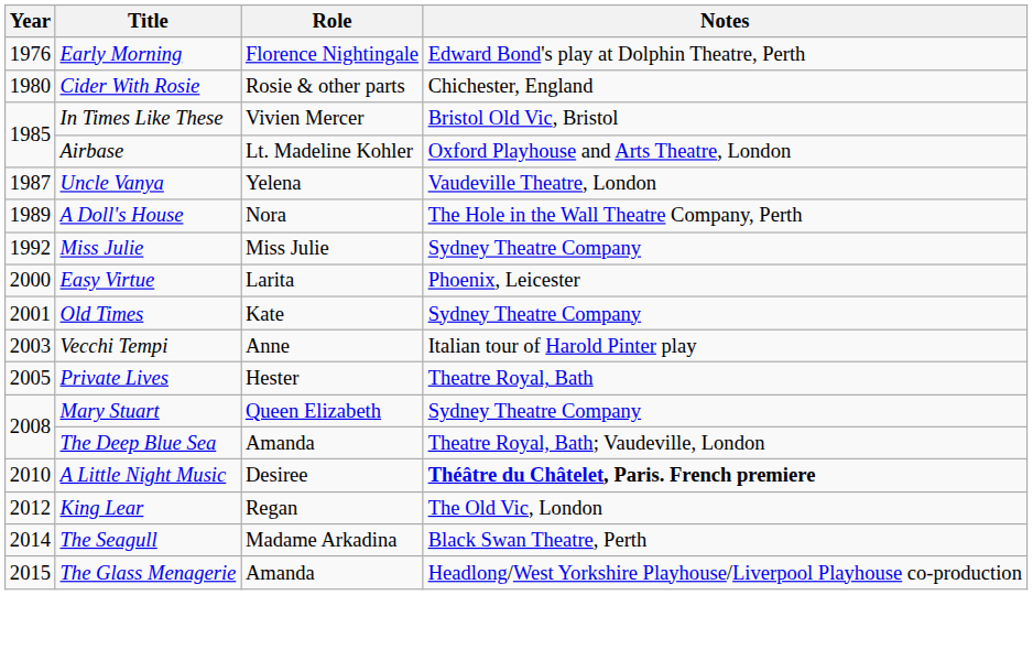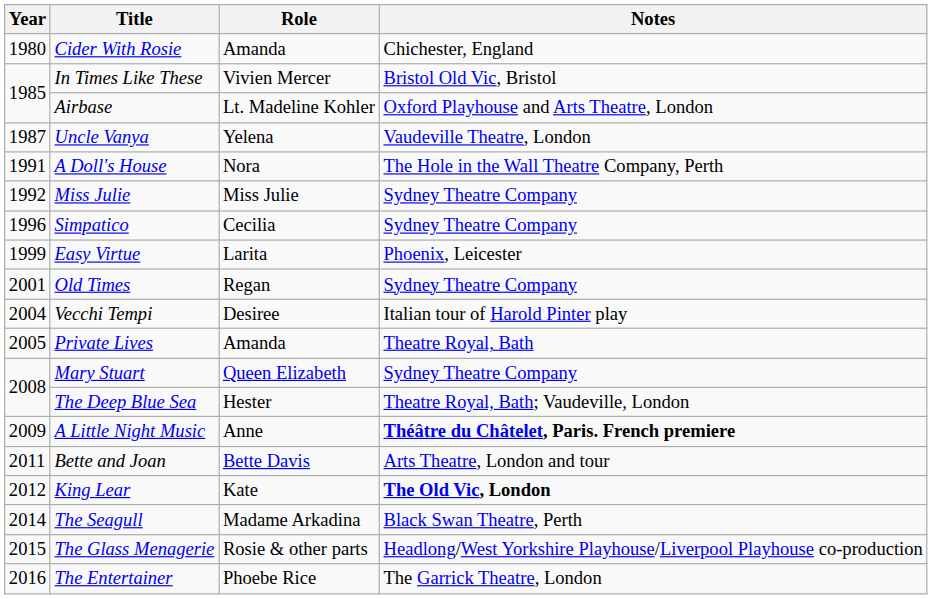- row: 1976 | Early Morning | Florence Nightingale | Edward Bond's play at Dolphin Theatre, Perth
Cider With Rosie | Role: Rosie & other parts -> Amanda
A Doll's House | Year: 1989 -> 1991
+ row: 1996 | Simpatico | Cecilia | Sydney Theatre Company
Easy Virtue | Year: 2000 -> 1999
Old Times | Role: Kate -> Regan
Vecchi Tempi | Year: 2003 -> 2004
Vecchi Tempi | Role: Anne -> Desiree
Private Lives | Role: Hester -> Amanda
The Deep Blue Sea | Role: Amanda -> Hester
A Little Night Music | Year: 2010 -> 2009
A Little Night Music | Role: Desiree -> Anne
+ row: 2011 | Bette and Joan | Bette Davis | Arts Theatre, London and tour
King Lear | Role: Regan -> Kate
King Lear | Notes: normal -> bold
The Glass Menagerie | Role: Amanda -> Rosie & other parts
+ row: 2016 | The Entertainer | Phoebe Rice | The Garrick Theatre, London
